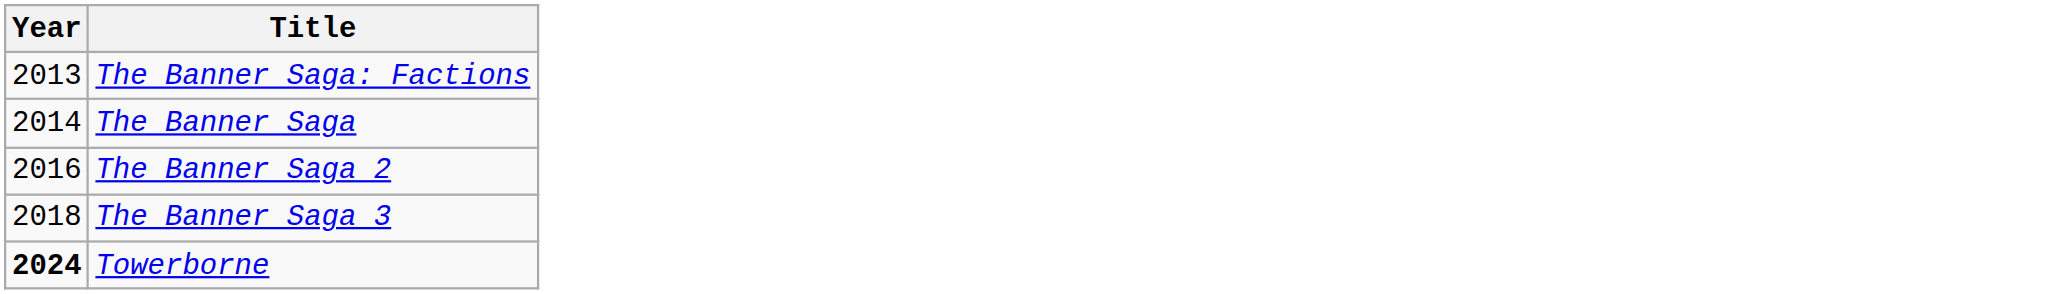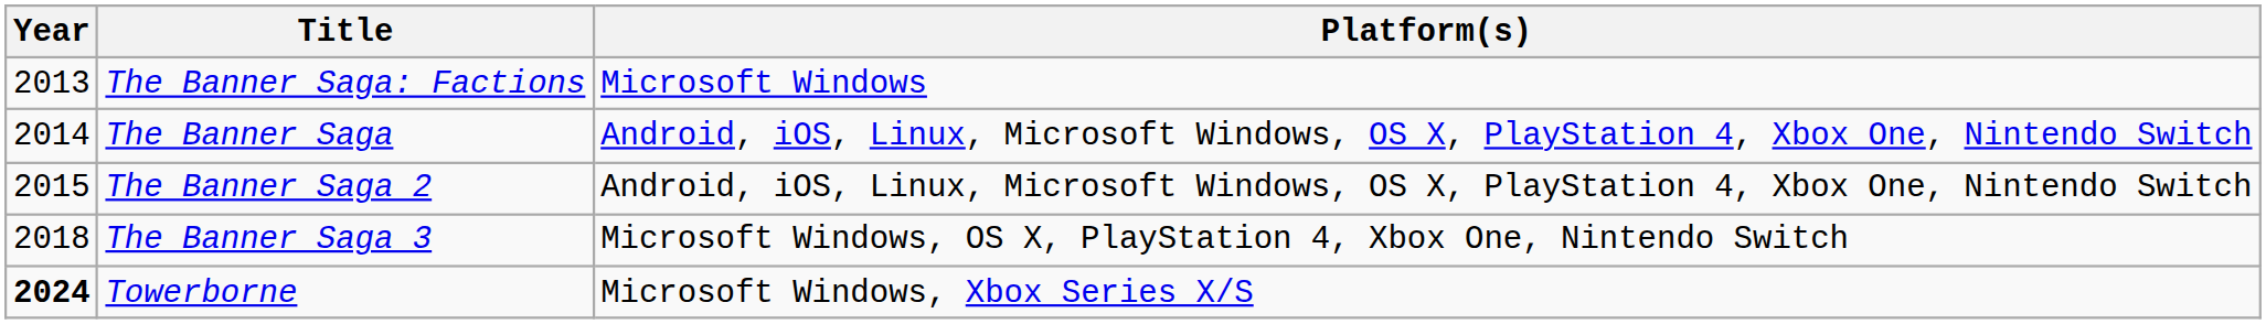+ column: Platform(s) | Microsoft Windows | Android, iOS, Linux, Microsoft Windows, OS X, PlayStation 4, Xbox One, Nintendo Switch | Android, iOS, Linux, Microsoft Windows, OS X, PlayStation 4, Xbox One, Nintendo Switch | Microsoft Windows, OS X, PlayStation 4, Xbox One, Nintendo Switch | Microsoft Windows, Xbox Series X/S
The Banner Saga 2 | Year: 2016 -> 2015
